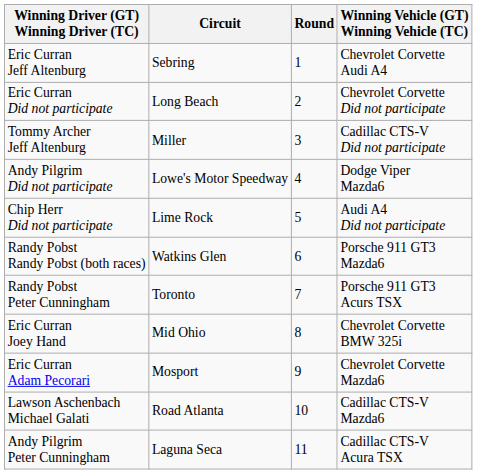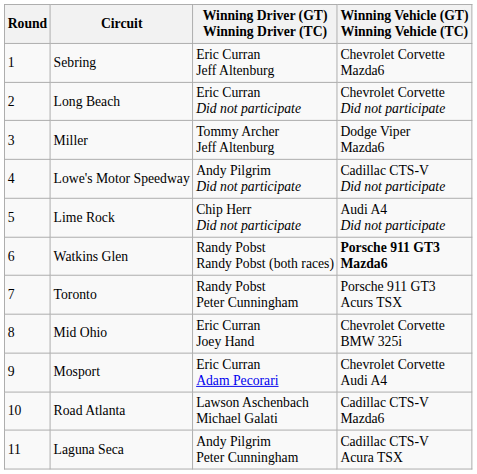columns swapped: Round <-> Winning Driver (GT) Winning Driver (TC)
Sebring | Winning Vehicle (GT) Winning Vehicle (TC): Chevrolet Corvette Audi A4 -> Chevrolet Corvette Mazda6
Miller | Winning Vehicle (GT) Winning Vehicle (TC): Cadillac CTS-V Did not participate -> Dodge Viper Mazda6
Lowe's Motor Speedway | Winning Vehicle (GT) Winning Vehicle (TC): Dodge Viper Mazda6 -> Cadillac CTS-V Did not participate
Watkins Glen | Winning Vehicle (GT) Winning Vehicle (TC): normal -> bold
Mosport | Winning Vehicle (GT) Winning Vehicle (TC): Chevrolet Corvette Mazda6 -> Chevrolet Corvette Audi A4
